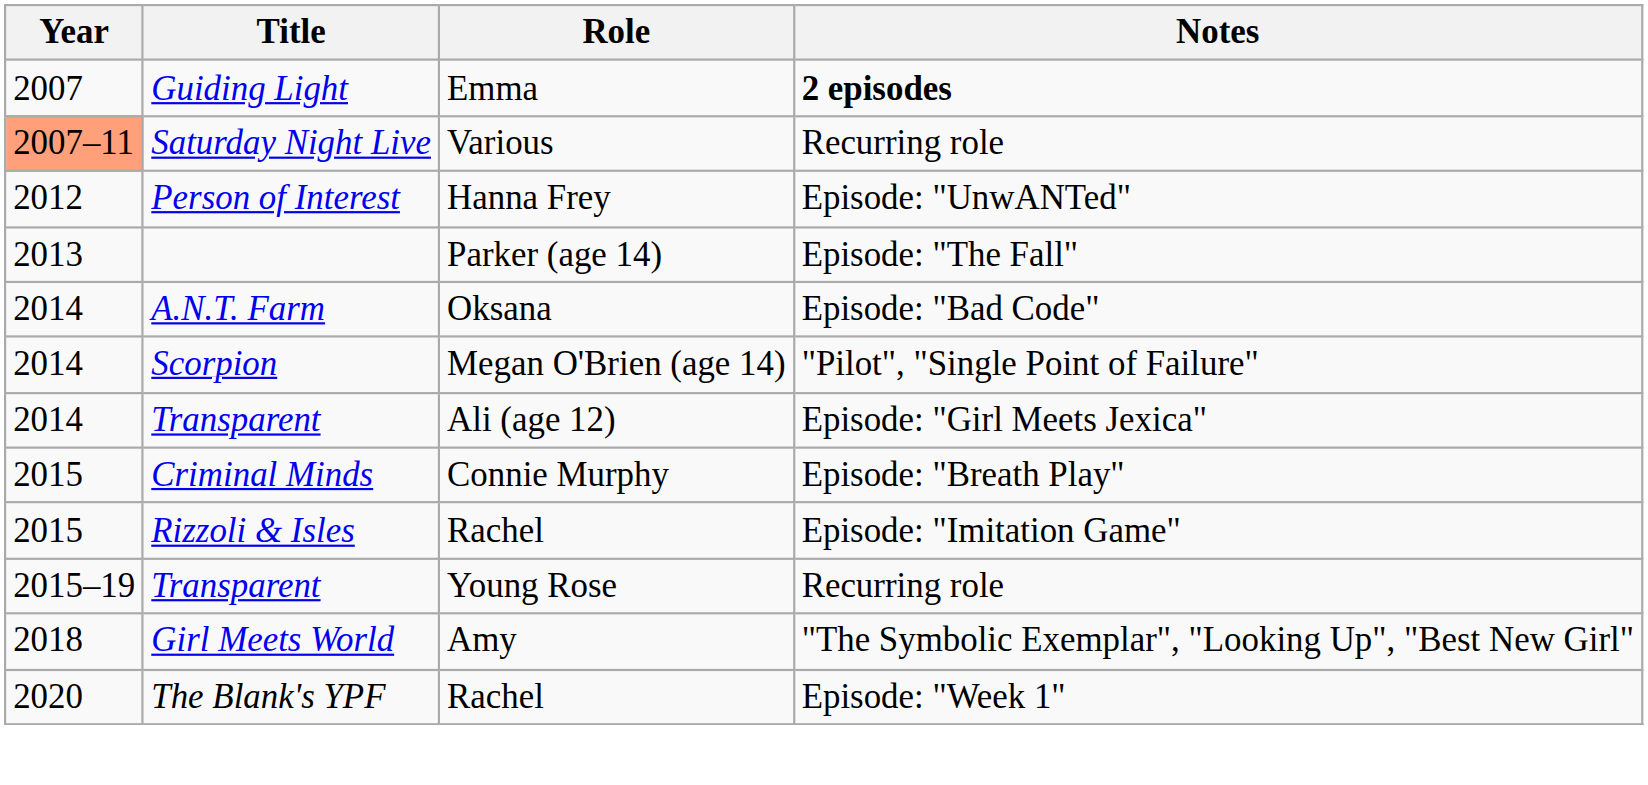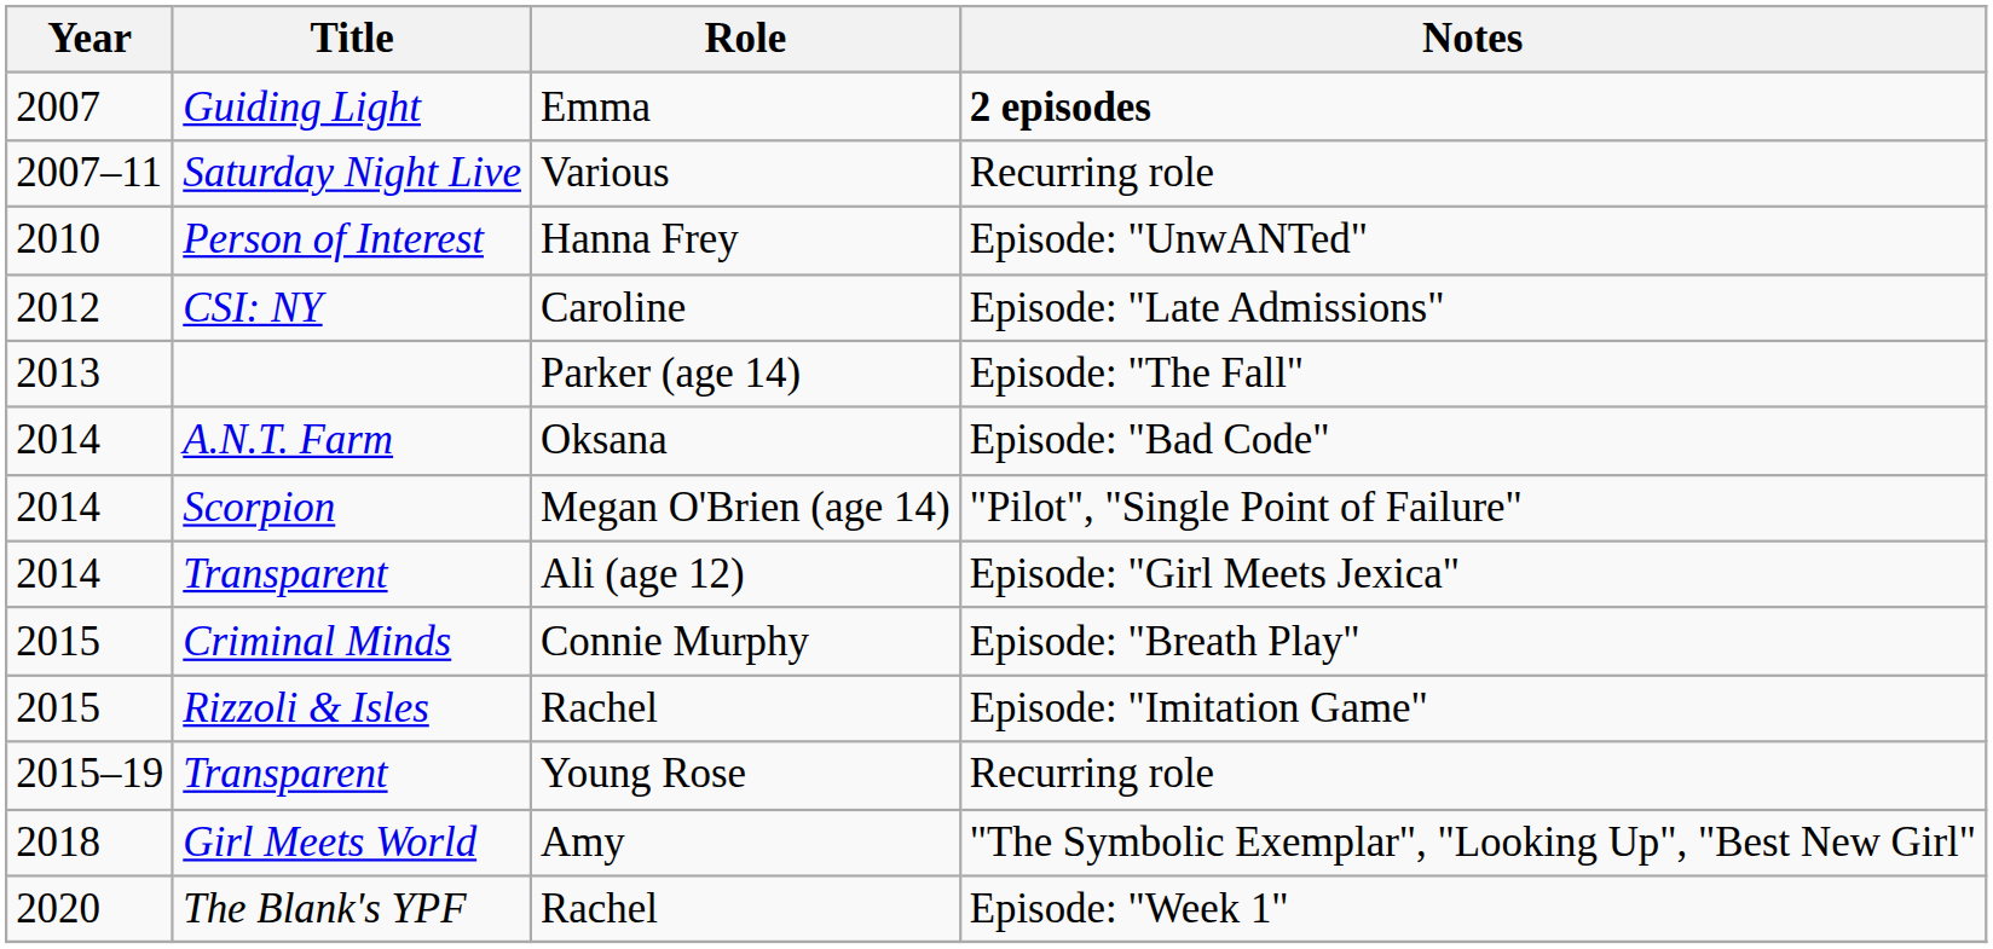Saturday Night Live | Year: lightsalmon background -> no background
Person of Interest | Year: 2012 -> 2010
+ row: 2012 | CSI: NY | Caroline | Episode: "Late Admissions"
